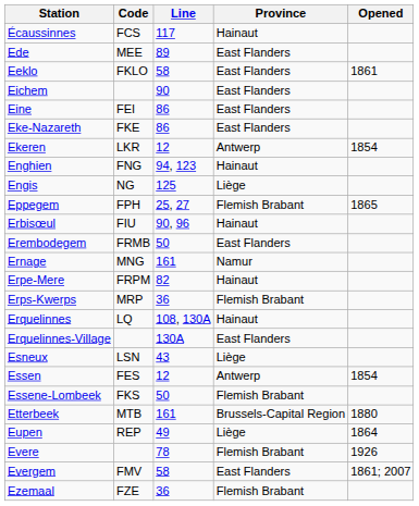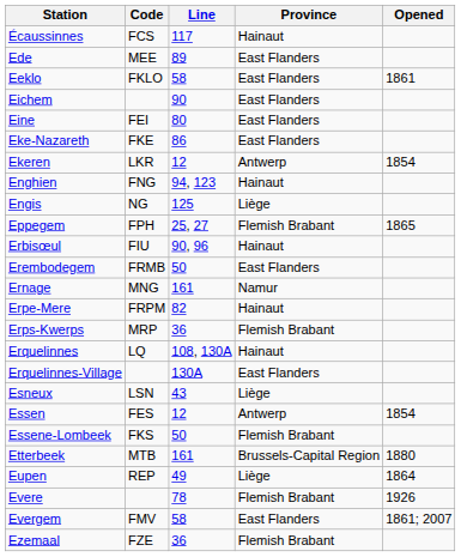Eine | Line: 86 -> 80
